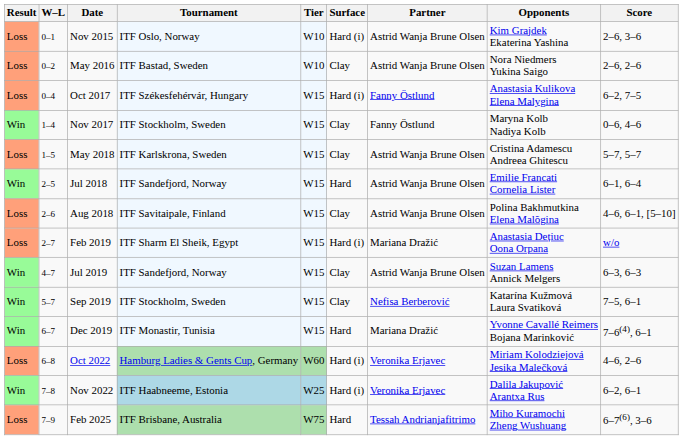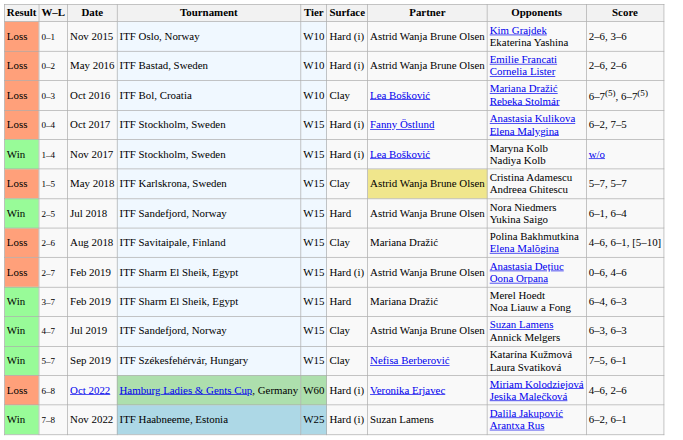May 2016 | Surface: Clay -> Hard (i)
May 2016 | Opponents: Nora Niedmers Yukina Saigo -> Emilie Francati Cornelia Lister
+ row: Loss | 0–3 | Oct 2016 | ITF Bol, Croatia | W10 | Clay | Lea Bošković | Mariana Dražić Rebeka Stolmár | 6–7(5), 6–7(5)
Oct 2017 | Tournament: ITF Székesfehérvár, Hungary -> ITF Stockholm, Sweden
Nov 2017 | Surface: Clay -> Hard (i)
Nov 2017 | Partner: Fanny Östlund -> Lea Bošković
Nov 2017 | Score: 0–6, 4–6 -> w/o
May 2018 | Partner: no background -> khaki background
Jul 2018 | Opponents: Emilie Francati Cornelia Lister -> Nora Niedmers Yukina Saigo
Aug 2018 | Partner: Astrid Wanja Brune Olsen -> Mariana Dražić
2–7 / Feb 2019 | Partner: Mariana Dražić -> Astrid Wanja Brune Olsen
2–7 / Feb 2019 | Score: w/o -> 0–6, 4–6
+ row: Win | 3–7 | Feb 2019 | ITF Sharm El Sheik, Egypt | W15 | Hard | Mariana Dražić | Merel Hoedt Noa Liauw a Fong | 6–4, 6–3
Sep 2019 | Tournament: ITF Stockholm, Sweden -> ITF Székesfehérvár, Hungary
- row: Win | 6–7 | Dec 2019 | ITF Monastir, Tunisia | W15 | Hard | Mariana Dražić | Yvonne Cavallé Reimers Bojana Marinković | 7–6(4), 6–1
Nov 2022 | Partner: Veronika Erjavec -> Suzan Lamens
- row: Loss | 7–9 | Feb 2025 | ITF Brisbane, Australia | W75 | Hard | Tessah Andrianjafitrimo | Miho Kuramochi Zheng Wushuang | 6–7(6), 3–6
